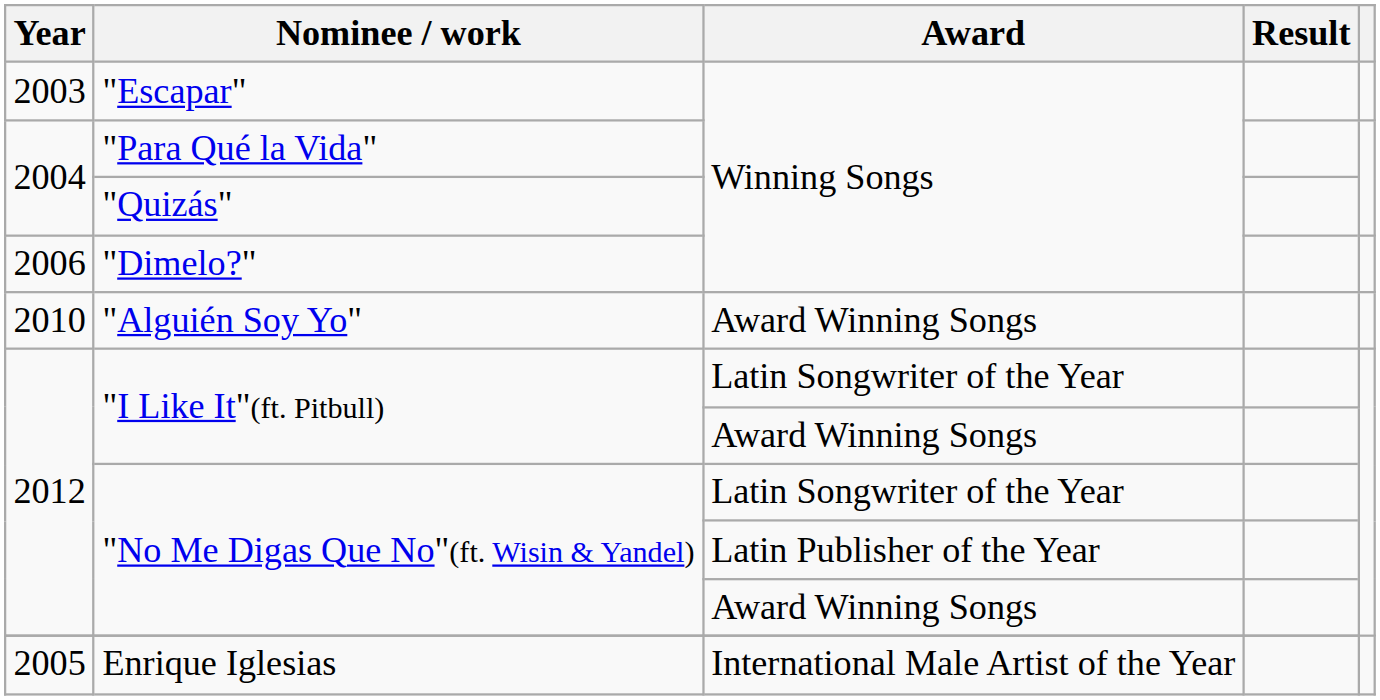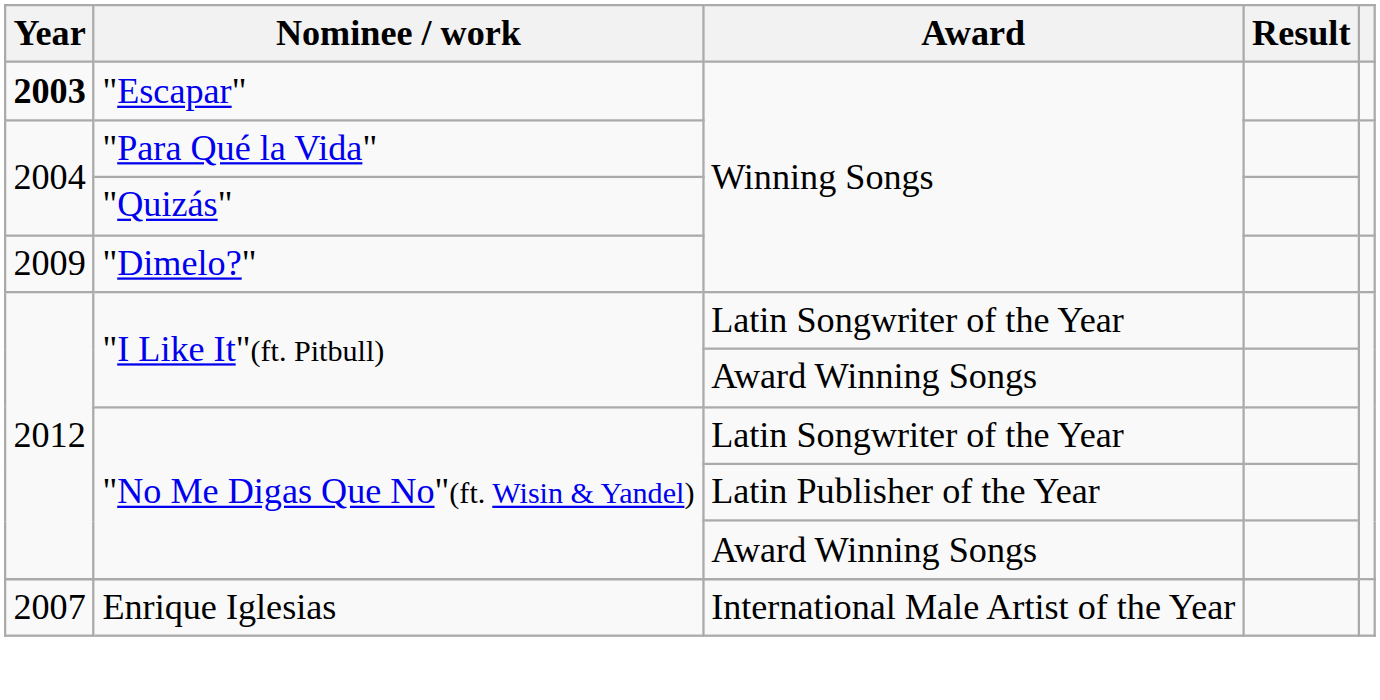"Escapar" | Year: normal -> bold
"Dimelo?" | Year: 2006 -> 2009
- row: 2010 | "Alguién Soy Yo" | Award Winning Songs
Enrique Iglesias | Year: 2005 -> 2007
